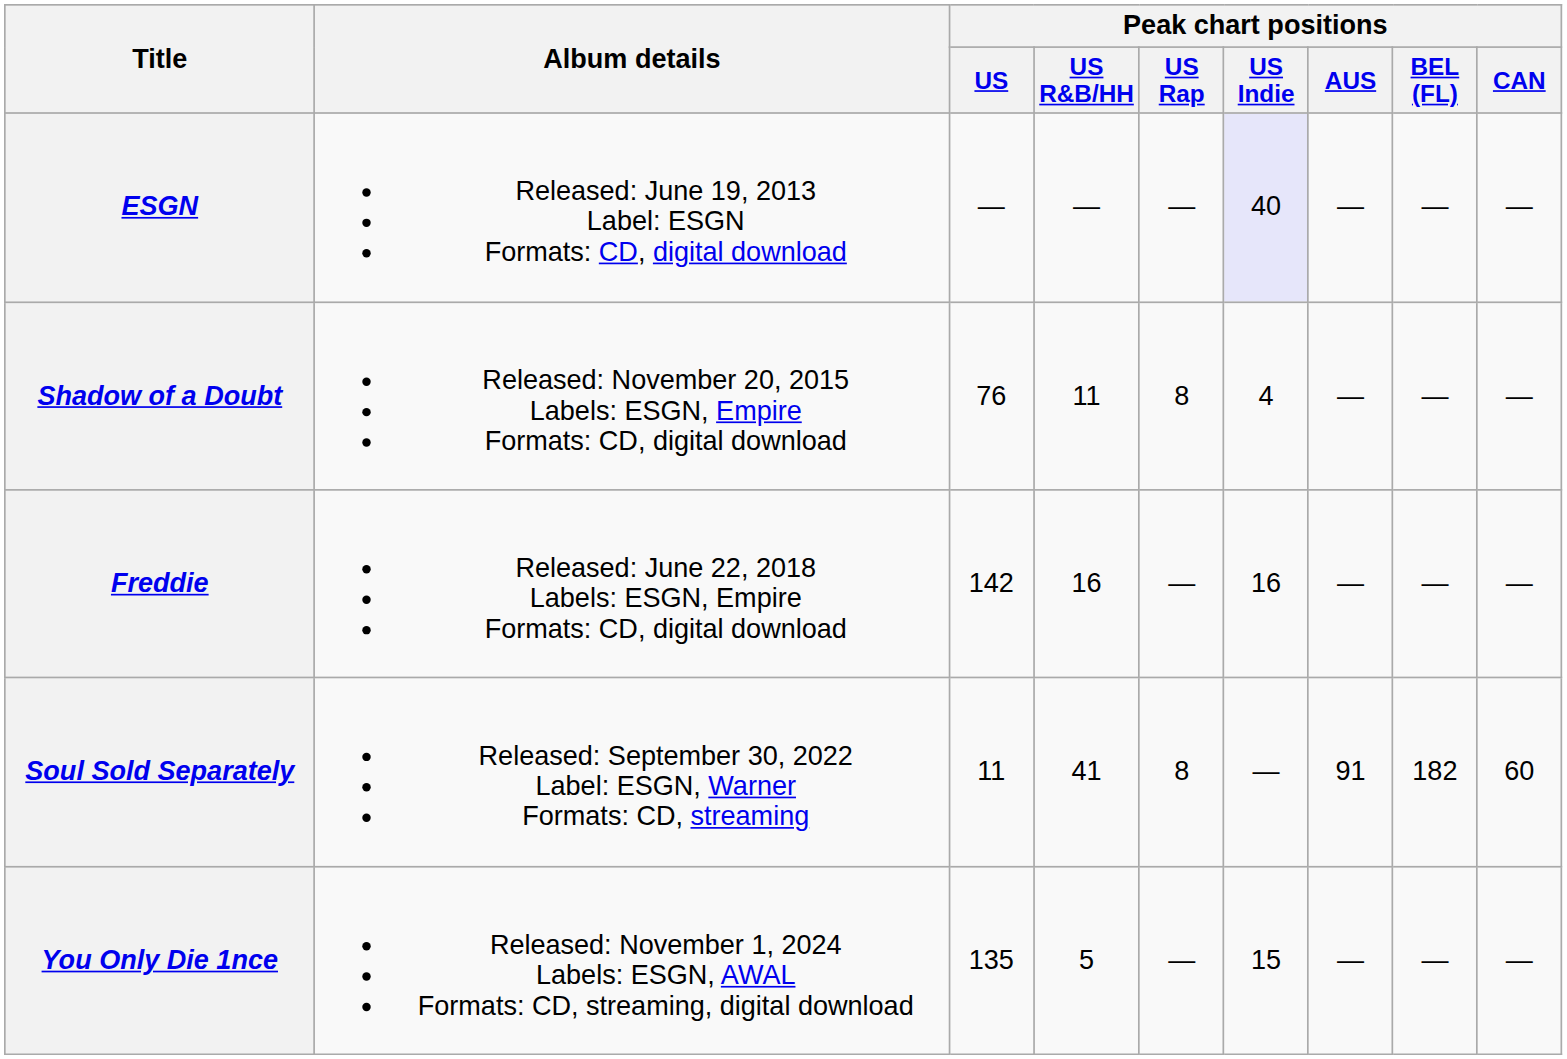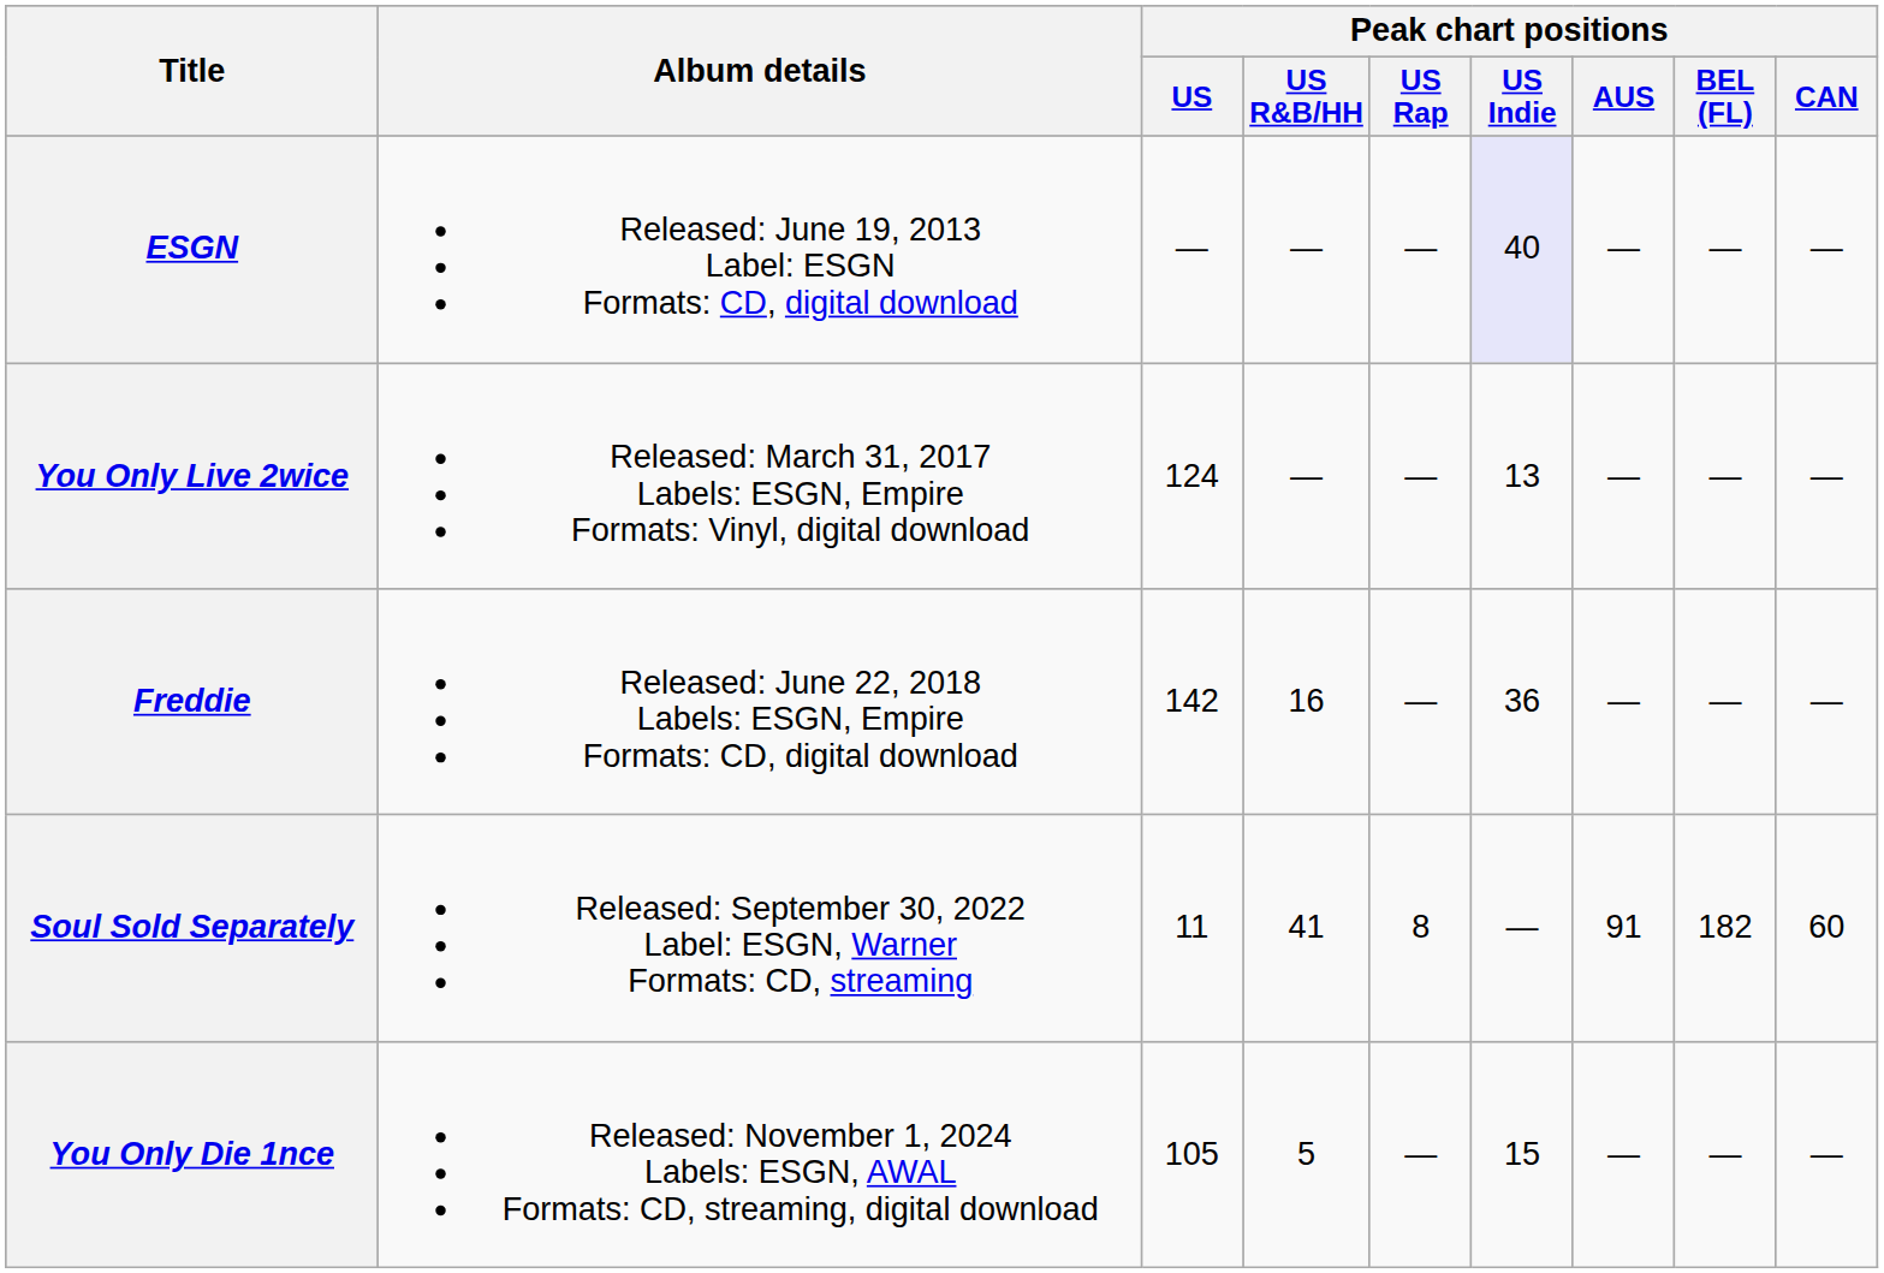- row: Shadow of a Doubt | Released: November 20, 2015 Labels: ESGN, Empire Formats: CD, digital download | 76 | 11 | 8 | 4 | — | — | —
+ row: You Only Live 2wice | Released: March 31, 2017 Labels: ESGN, Empire Formats: Vinyl, digital download | 124 | — | — | 13 | — | — | —
Freddie | Peak chart positions / US Indie: 16 -> 36
You Only Die 1nce | Peak chart positions / US: 135 -> 105
